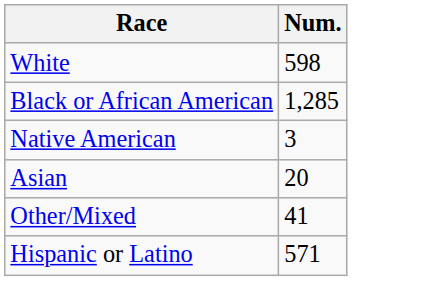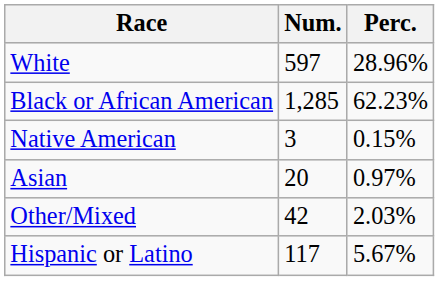+ column: Perc. | 28.96% | 62.23% | 0.15% | 0.97% | 2.03% | 5.67%
White | Num.: 598 -> 597
Other/Mixed | Num.: 41 -> 42
Hispanic or Latino | Num.: 571 -> 117
